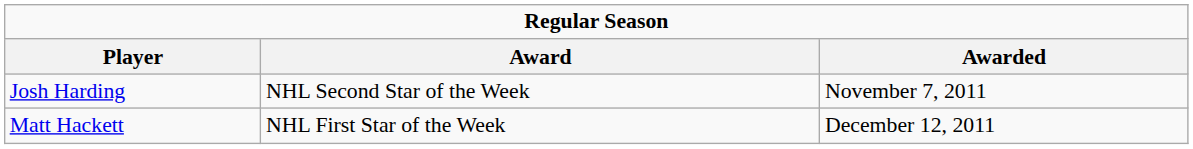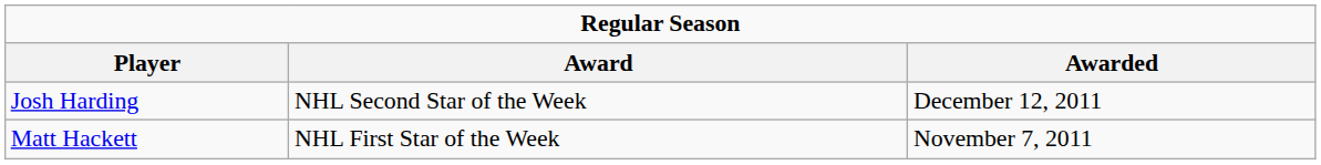Josh Harding | Awarded: November 7, 2011 -> December 12, 2011
Matt Hackett | Awarded: December 12, 2011 -> November 7, 2011
